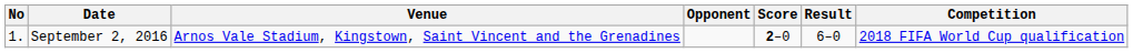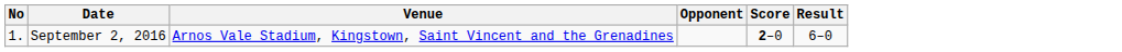- column: Competition | 2018 FIFA World Cup qualification
